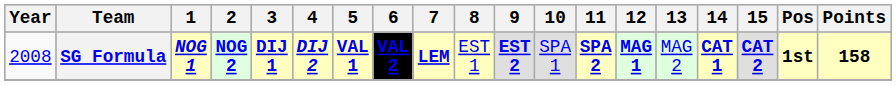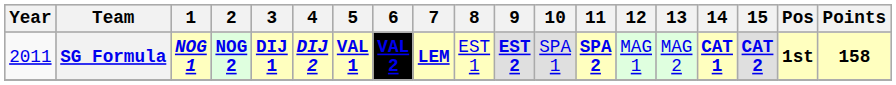SG Formula | Year: 2008 -> 2011
SG Formula | 12: bold -> normal
